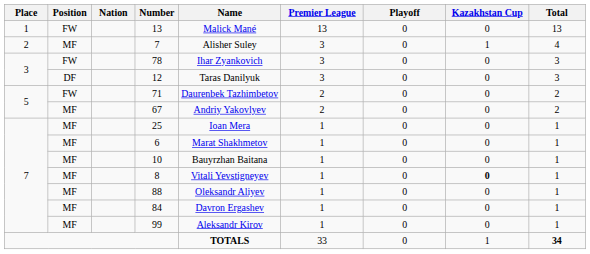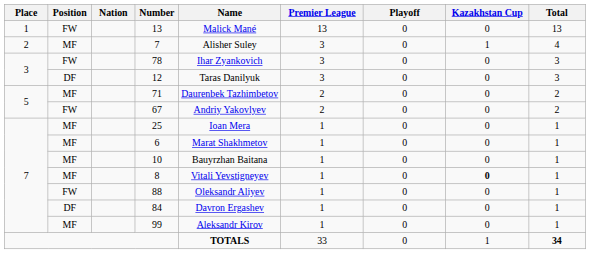71 | Position: FW -> MF
67 | Position: MF -> FW
88 | Position: MF -> FW
84 | Position: MF -> DF
